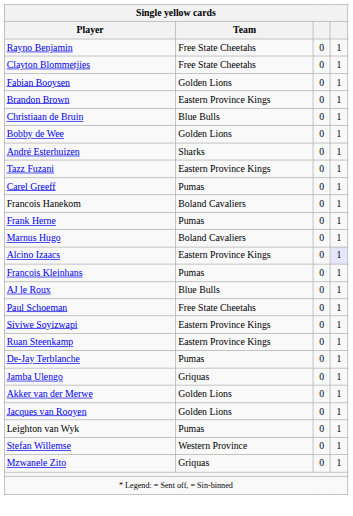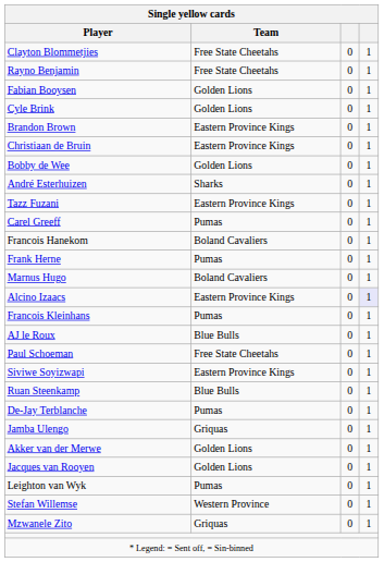rows swapped: Rayno Benjamin <-> Clayton Blommetjies
+ row: Cyle Brink | Golden Lions | 0 | 1
Christiaan de Bruin | Team: Blue Bulls -> Eastern Province Kings
Ruan Steenkamp | Team: Eastern Province Kings -> Blue Bulls
